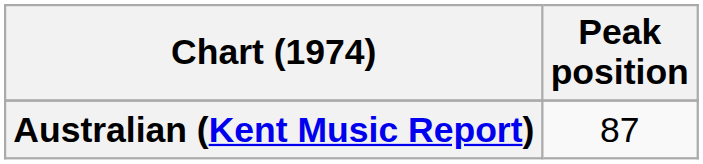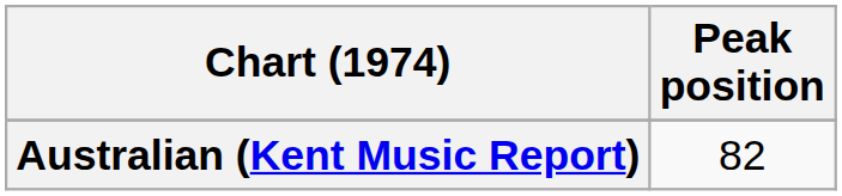Australian (Kent Music Report) | Peak position: 87 -> 82
